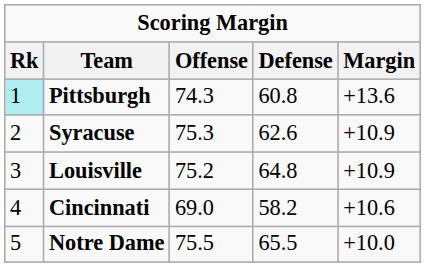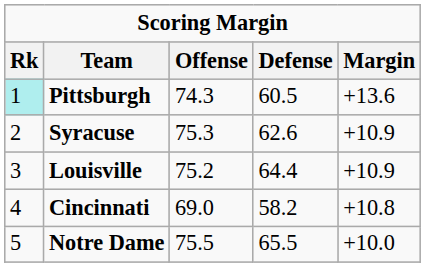Pittsburgh | Defense: 60.8 -> 60.5
Louisville | Defense: 64.8 -> 64.4
Cincinnati | Margin: +10.6 -> +10.8
